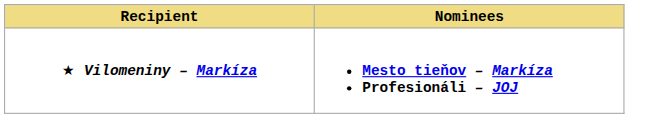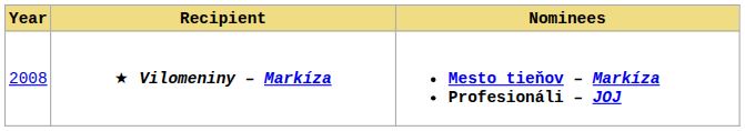+ column: Year | 2008
